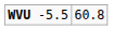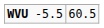WVU -5.5 | column 2: 60.8 -> 60.5
